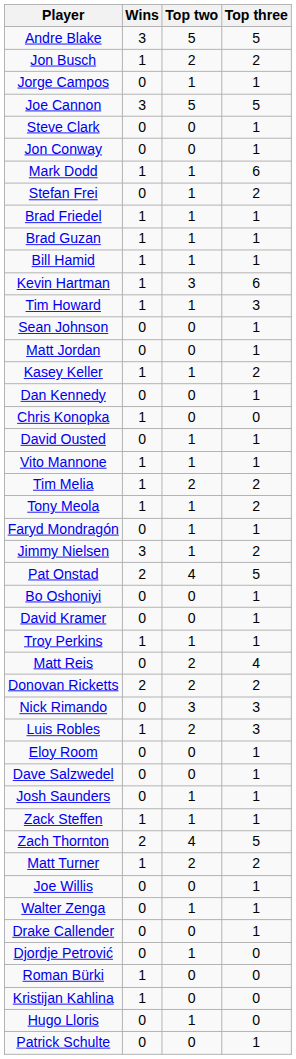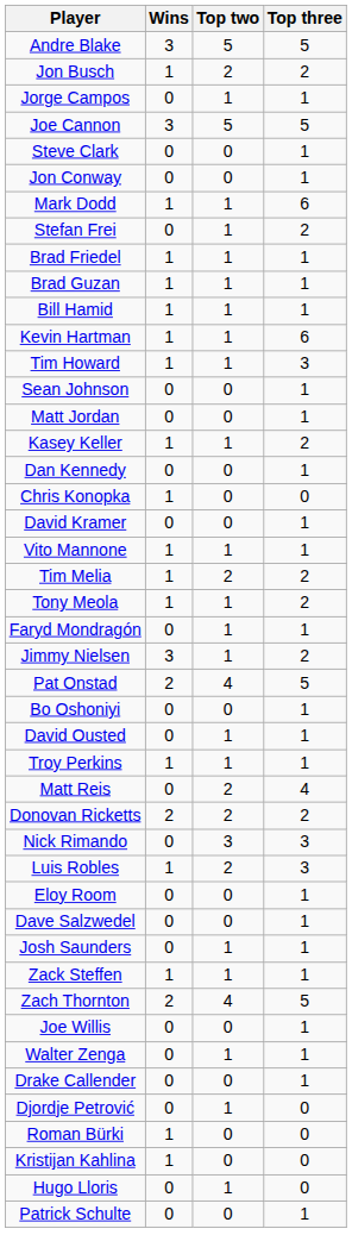Kevin Hartman | Top two: 3 -> 1
rows swapped: David Kramer <-> David Ousted
- row: Matt Turner | 1 | 2 | 2
